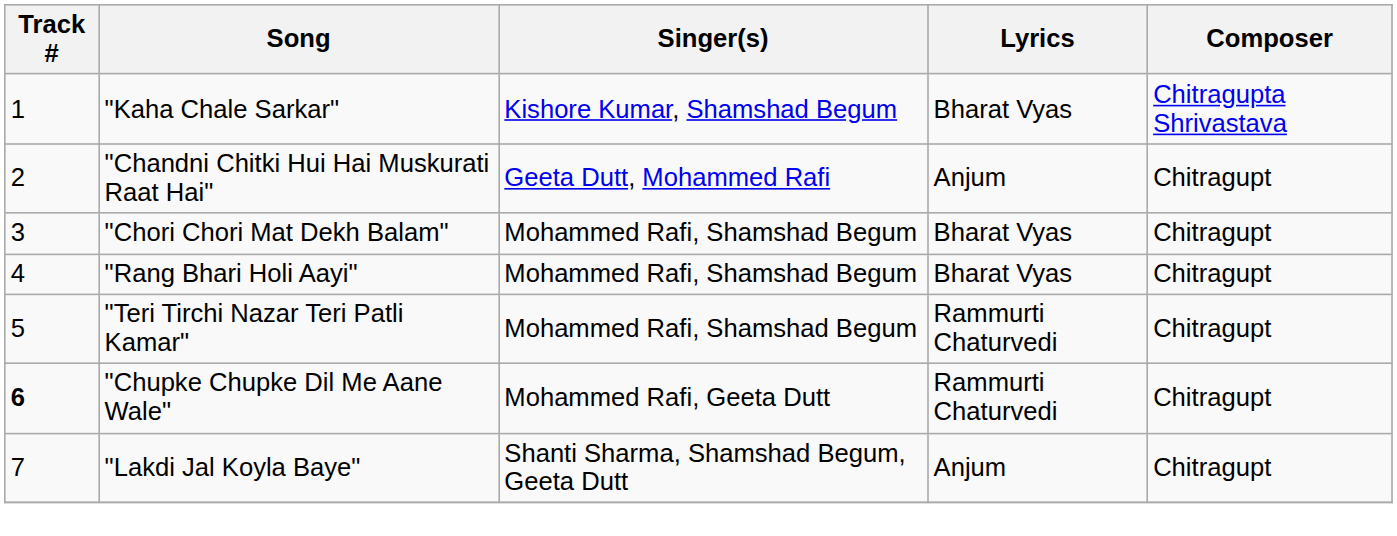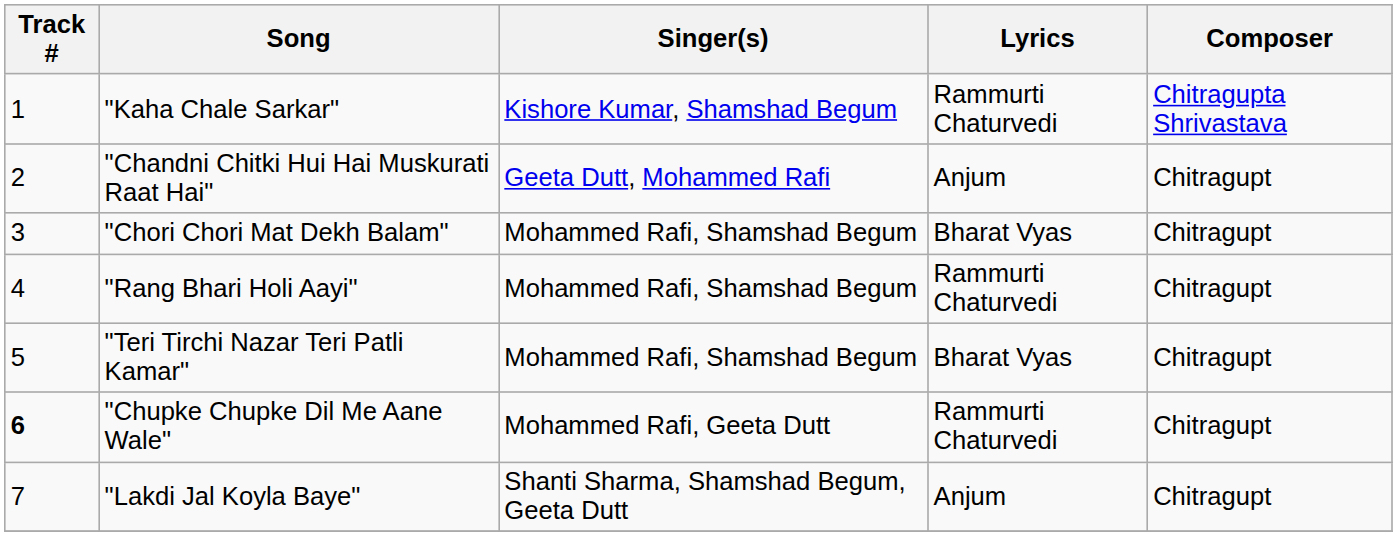"Kaha Chale Sarkar" | Lyrics: Bharat Vyas -> Rammurti Chaturvedi
"Rang Bhari Holi Aayi" | Lyrics: Bharat Vyas -> Rammurti Chaturvedi
"Teri Tirchi Nazar Teri Patli Kamar" | Lyrics: Rammurti Chaturvedi -> Bharat Vyas
